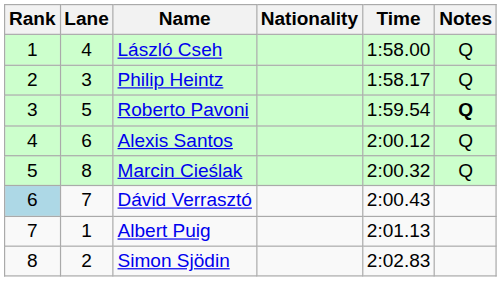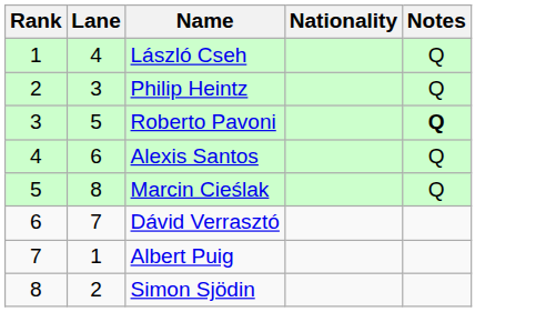- column: Time | 1:58.00 | 1:58.17 | 1:59.54 | 2:00.12 | 2:00.32 | 2:00.43 | 2:01.13 | 2:02.83
Dávid Verrasztó | Rank: lightblue background -> no background
